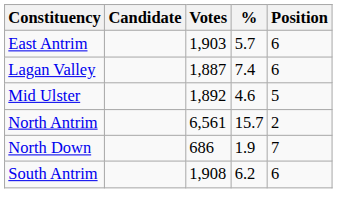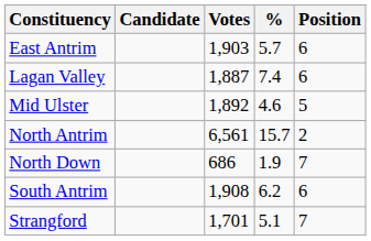+ row: Strangford | 1,701 | 5.1 | 7
